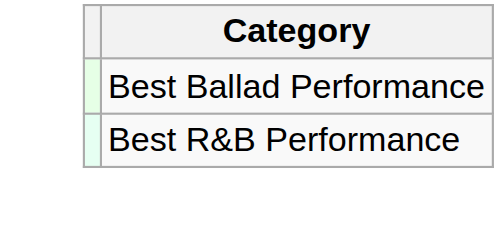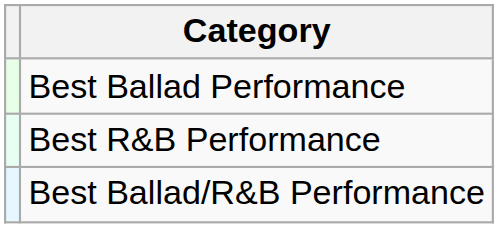+ row: Best Ballad/R&B Performance
